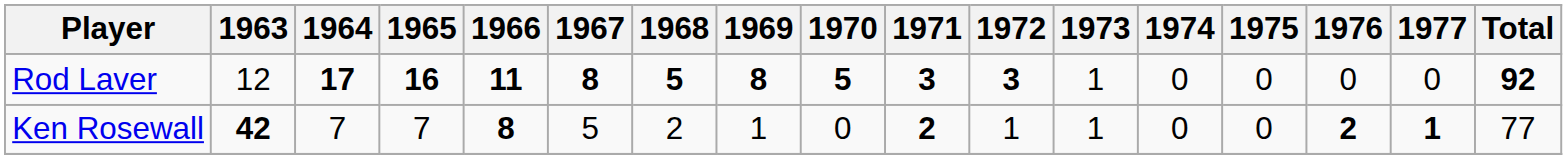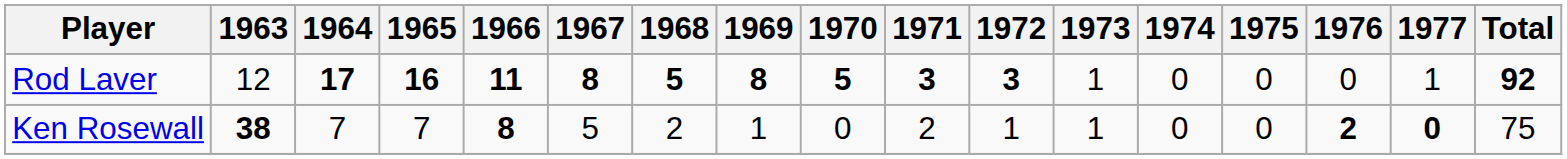Rod Laver | 1977: 0 -> 1
Ken Rosewall | 1963: 42 -> 38
Ken Rosewall | 1971: bold -> normal
Ken Rosewall | 1977: 1 -> 0
Ken Rosewall | Total: 77 -> 75
